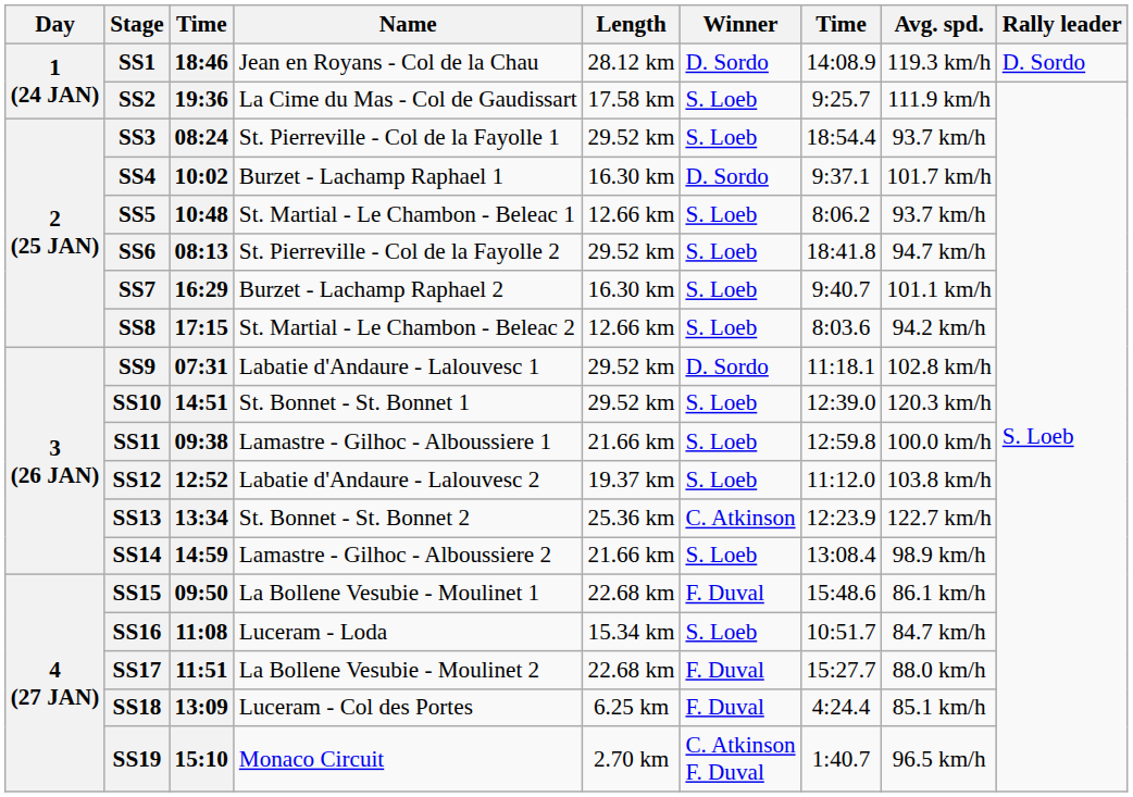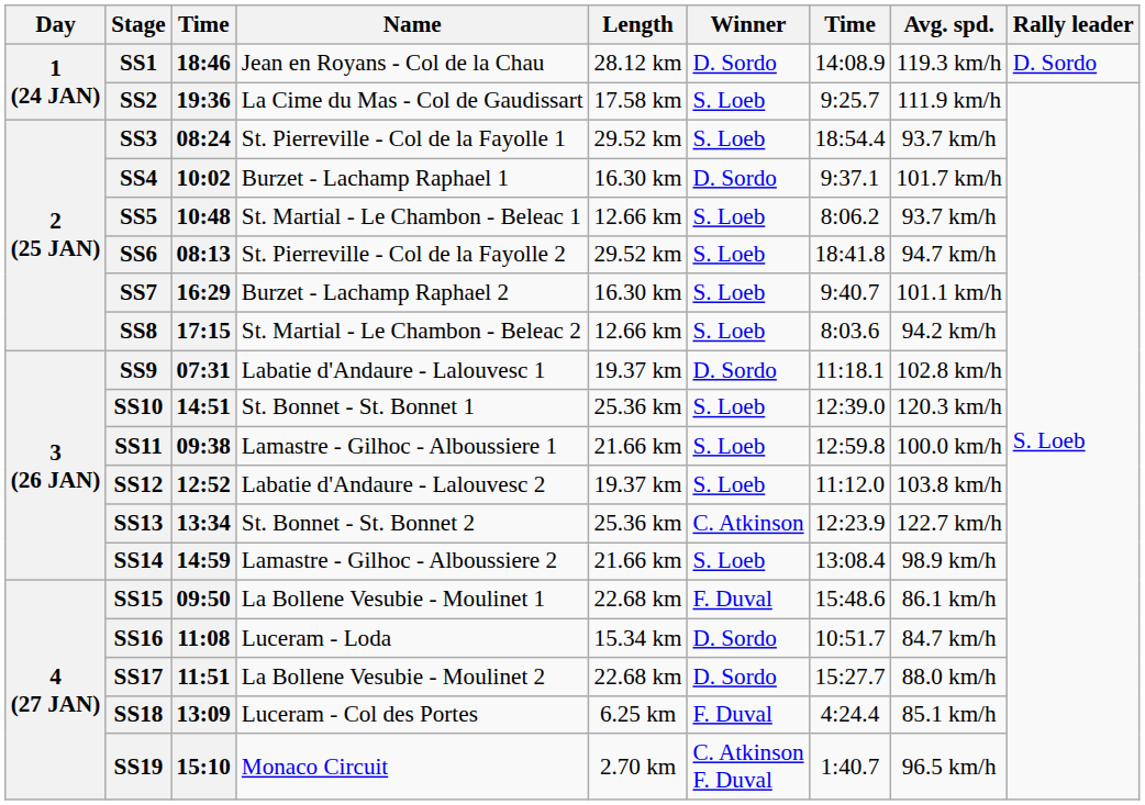SS9 | Length: 29.52 km -> 19.37 km
SS10 | Length: 29.52 km -> 25.36 km
SS16 | Winner: S. Loeb -> D. Sordo
SS17 | Winner: F. Duval -> D. Sordo
